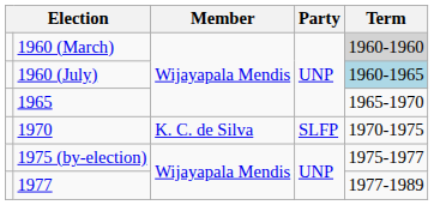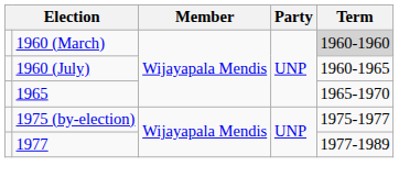1960 (July) | Term: lightblue background -> no background
- row: 1970 | K. C. de Silva | SLFP | 1970-1975
